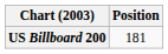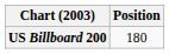US Billboard 200 | Position: 181 -> 180
